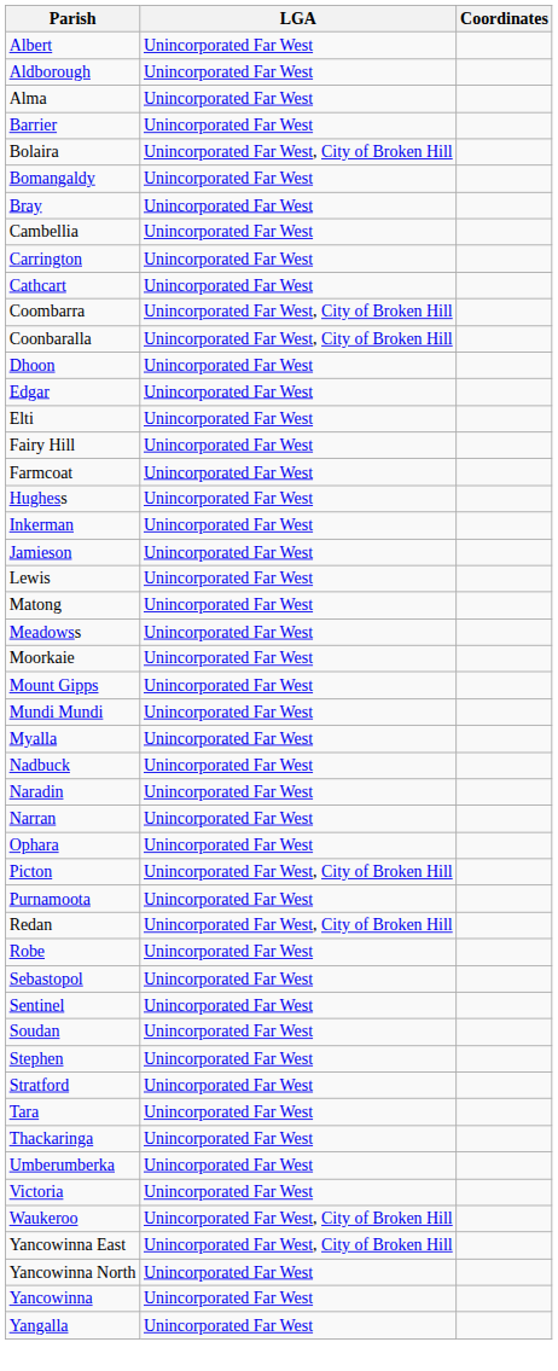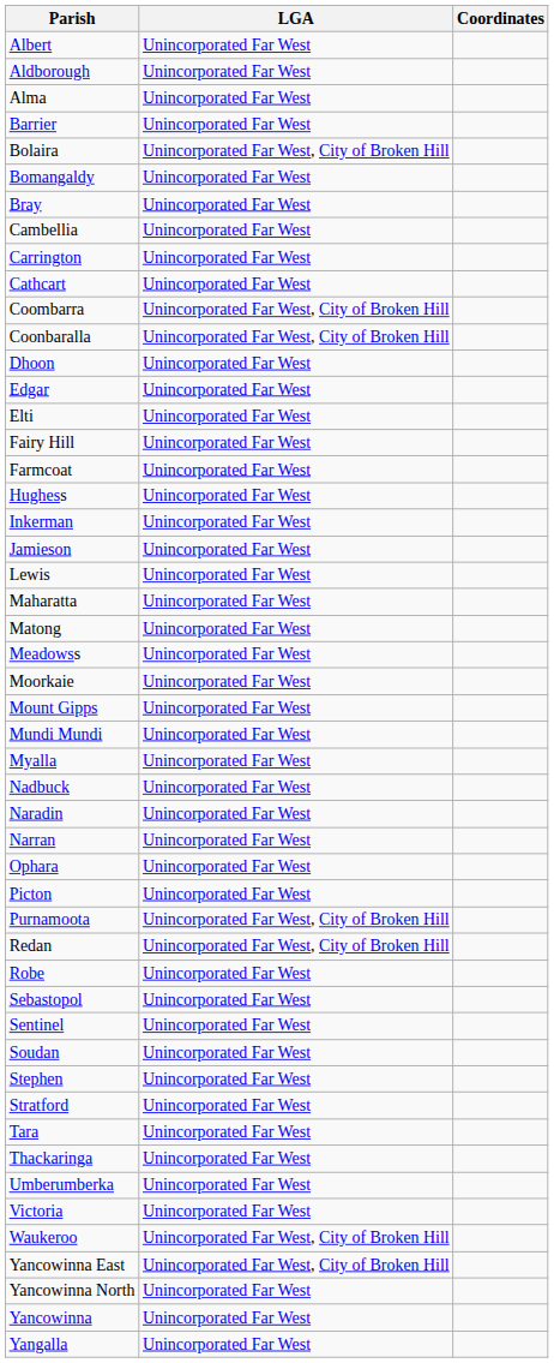+ row: Maharatta | Unincorporated Far West
Picton | LGA: Unincorporated Far West, City of Broken Hill -> Unincorporated Far West
Purnamoota | LGA: Unincorporated Far West -> Unincorporated Far West, City of Broken Hill
